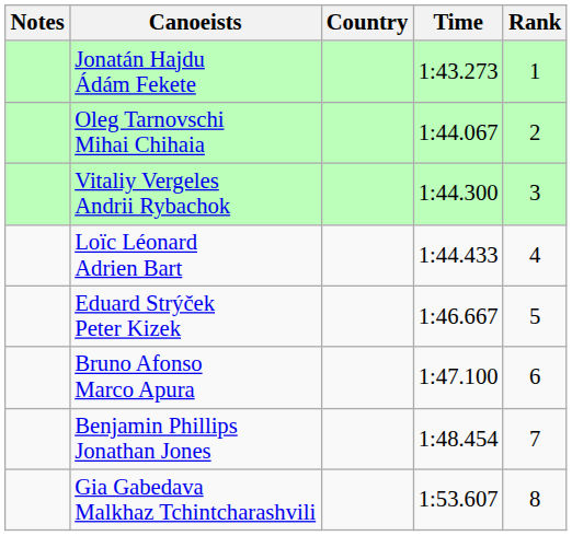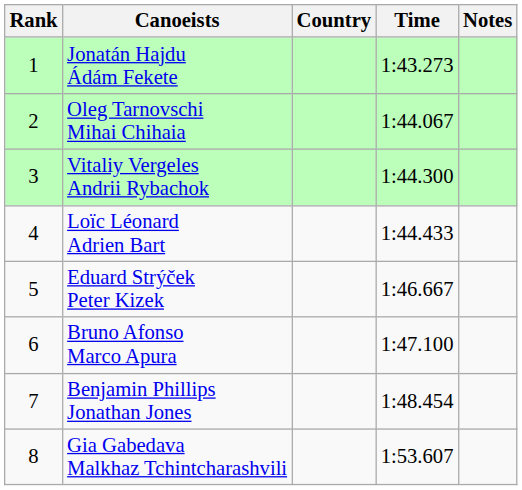columns swapped: Rank <-> Notes
